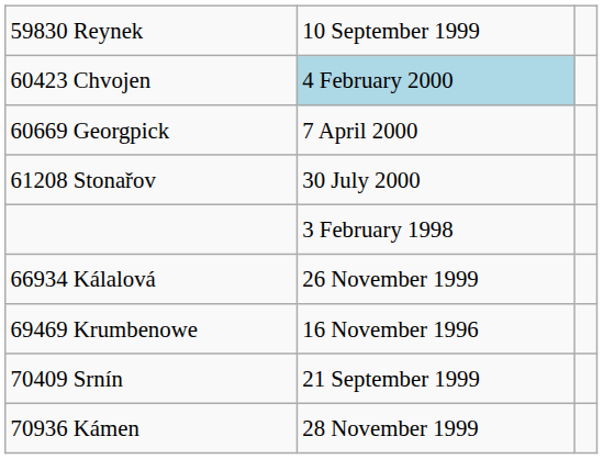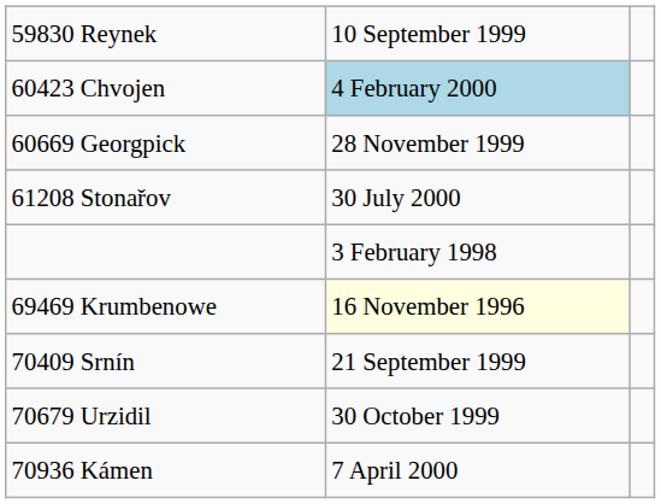60669 Georgpick | column 2: 7 April 2000 -> 28 November 1999
- row: 66934 Kálalová | 26 November 1999
69469 Krumbenowe | column 2: no background -> lightyellow background
+ row: 70679 Urzidil | 30 October 1999
70936 Kámen | column 2: 28 November 1999 -> 7 April 2000
